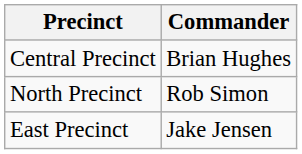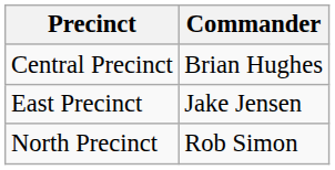rows swapped: North Precinct <-> East Precinct
